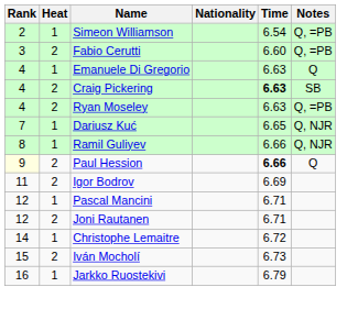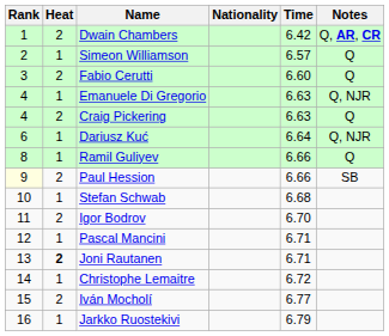+ row: 1 | 2 | Dwain Chambers | 6.42 | Q, AR, CR
Simeon Williamson | Time: 6.54 -> 6.57
Simeon Williamson | Notes: Q, =PB -> Q
Fabio Cerutti | Notes: Q, =PB -> Q
Emanuele Di Gregorio | Notes: Q -> Q, NJR
Craig Pickering | Time: bold -> normal
Craig Pickering | Notes: SB -> Q
- row: 4 | 2 | Ryan Moseley | 6.63 | Q, =PB
Dariusz Kuć | Rank: 7 -> 6
Dariusz Kuć | Time: 6.65 -> 6.64
Ramil Guliyev | Notes: Q, NJR -> Q
Paul Hession | Time: bold -> normal
Paul Hession | Notes: Q -> SB
+ row: 10 | 1 | Stefan Schwab | 6.68
Igor Bodrov | Time: 6.69 -> 6.70
Joni Rautanen | Rank: 12 -> 13
Joni Rautanen | Heat: normal -> bold
Iván Mocholí | Time: 6.73 -> 6.77
